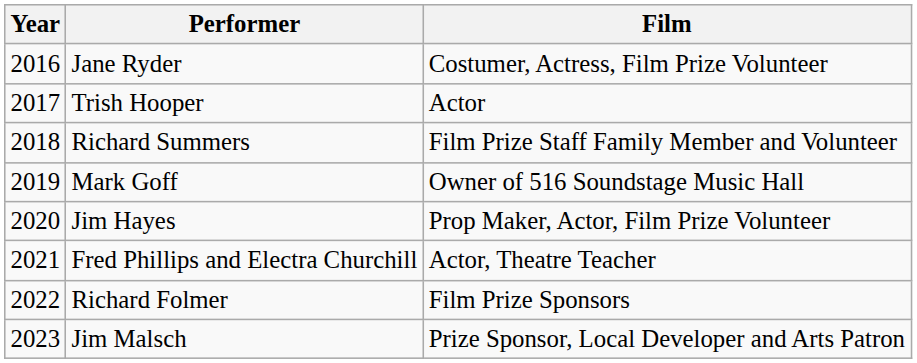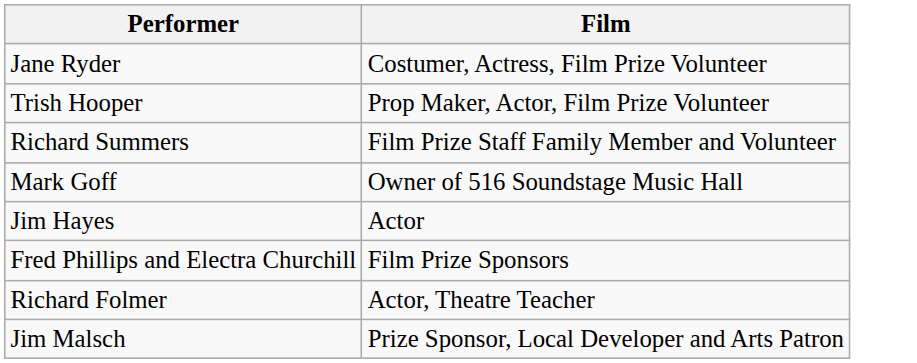- column: Year | 2016 | 2017 | 2018 | 2019 | 2020 | 2021 | 2022 | 2023
Trish Hooper | Film: Actor -> Prop Maker, Actor, Film Prize Volunteer
Jim Hayes | Film: Prop Maker, Actor, Film Prize Volunteer -> Actor
Fred Phillips and Electra Churchill | Film: Actor, Theatre Teacher -> Film Prize Sponsors
Richard Folmer | Film: Film Prize Sponsors -> Actor, Theatre Teacher
